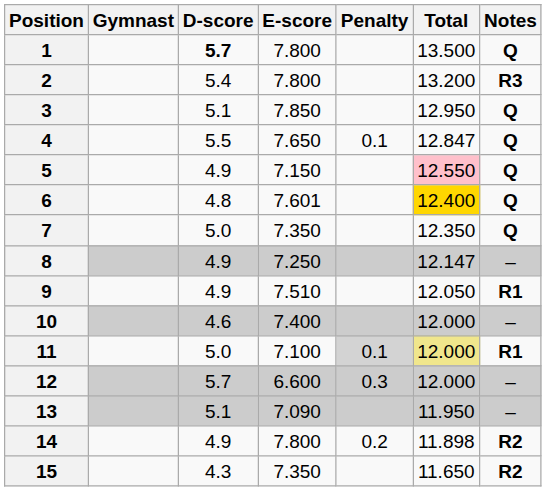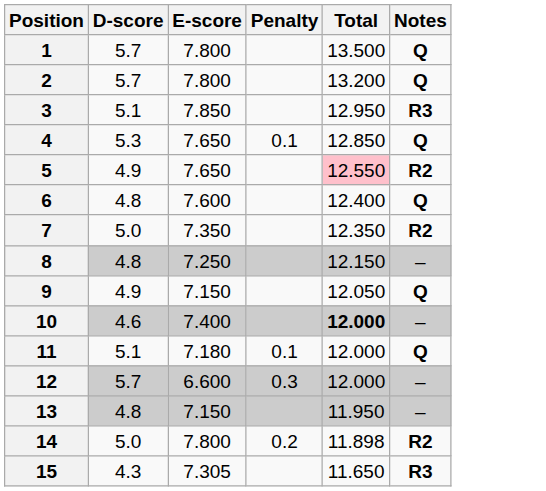- column: Gymnast
1 | D-score: bold -> normal
2 | D-score: 5.4 -> 5.7
2 | Notes: R3 -> Q
3 | Notes: Q -> R3
4 | D-score: 5.5 -> 5.3
4 | Total: 12.847 -> 12.850
5 | E-score: 7.150 -> 7.650
5 | Notes: Q -> R2
6 | E-score: 7.601 -> 7.600
6 | Total: gold background -> no background
7 | Notes: Q -> R2
8 | D-score: 4.9 -> 4.8
8 | Total: 12.147 -> 12.150
9 | E-score: 7.510 -> 7.150
9 | Notes: R1 -> Q
10 | Total: normal -> bold
11 | D-score: 5.0 -> 5.1
11 | E-score: 7.100 -> 7.180
11 | Penalty: lightgrey background -> no background
11 | Total: khaki background -> no background
11 | Notes: R1 -> Q
13 | D-score: 5.1 -> 4.8
13 | E-score: 7.090 -> 7.150
14 | D-score: 4.9 -> 5.0
15 | E-score: 7.350 -> 7.305
15 | Notes: R2 -> R3
